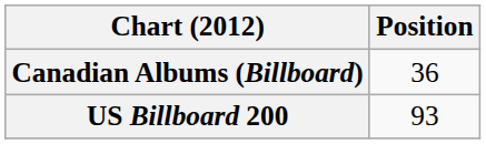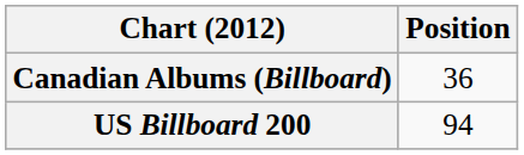US Billboard 200 | Position: 93 -> 94
